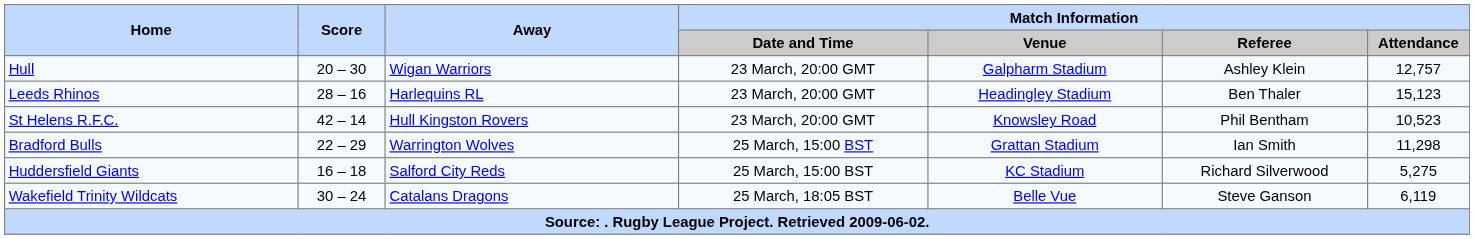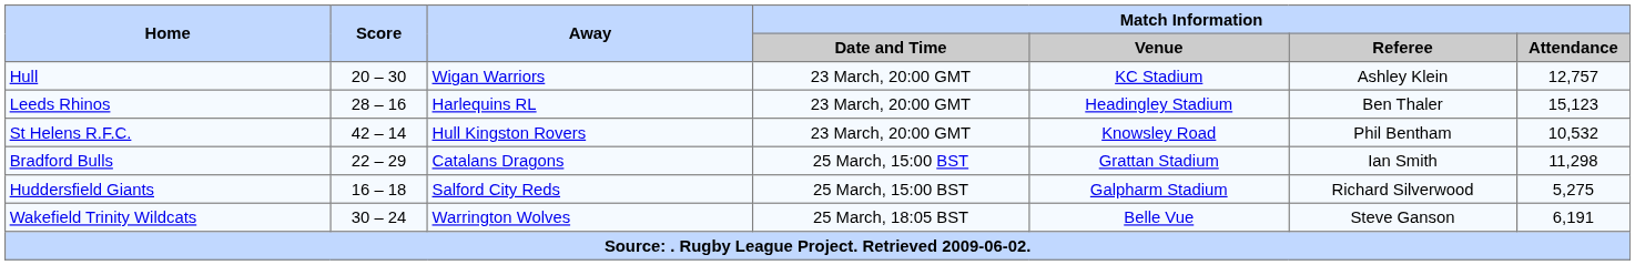Hull | Match Information / Venue: Galpharm Stadium -> KC Stadium
St Helens R.F.C. | Match Information / Attendance: 10,523 -> 10,532
Bradford Bulls | Away: Warrington Wolves -> Catalans Dragons
Huddersfield Giants | Match Information / Venue: KC Stadium -> Galpharm Stadium
Wakefield Trinity Wildcats | Away: Catalans Dragons -> Warrington Wolves
Wakefield Trinity Wildcats | Match Information / Attendance: 6,119 -> 6,191
